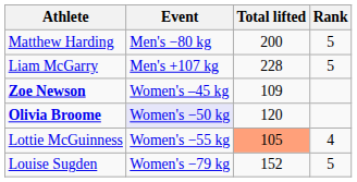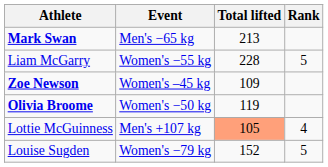+ row: Mark Swan | Men's −65 kg | 213
- row: Matthew Harding | Men's −80 kg | 200 | 5
Liam McGarry | Event: Men's +107 kg -> Women's −55 kg
Olivia Broome | Event: lavender background -> no background
Olivia Broome | Total lifted: 120 -> 119
Lottie McGuinness | Event: Women's −55 kg -> Men's +107 kg
